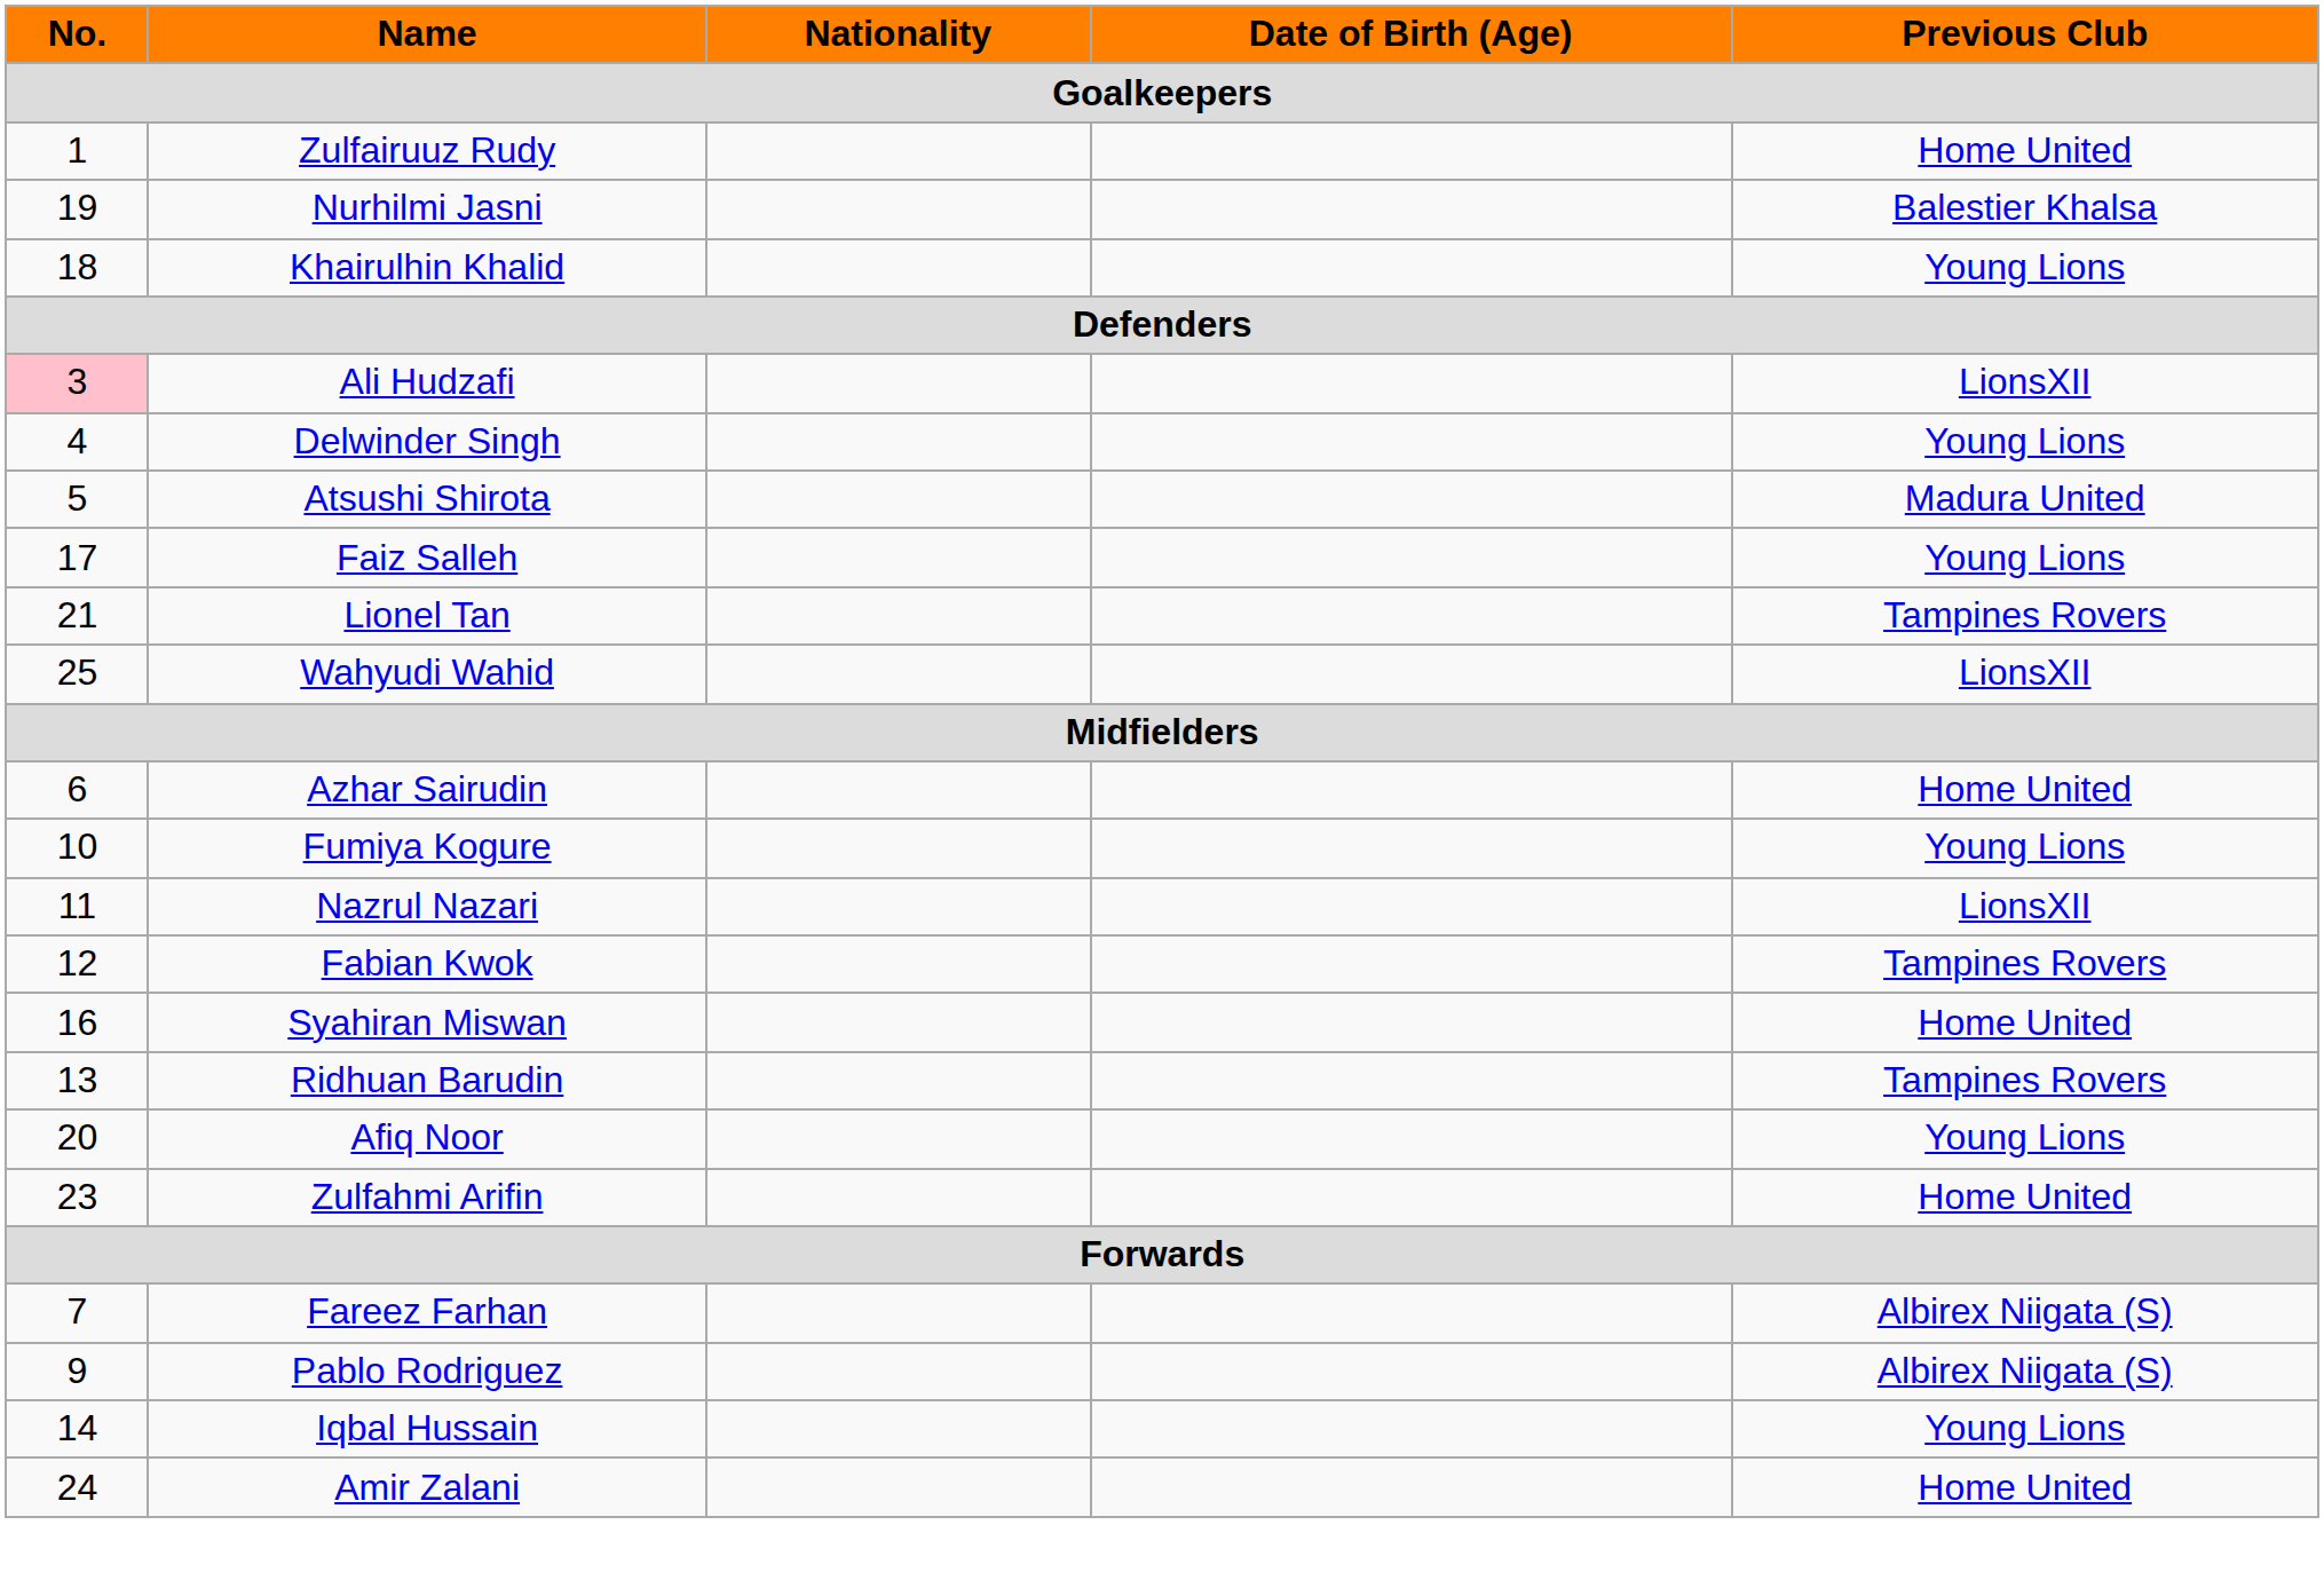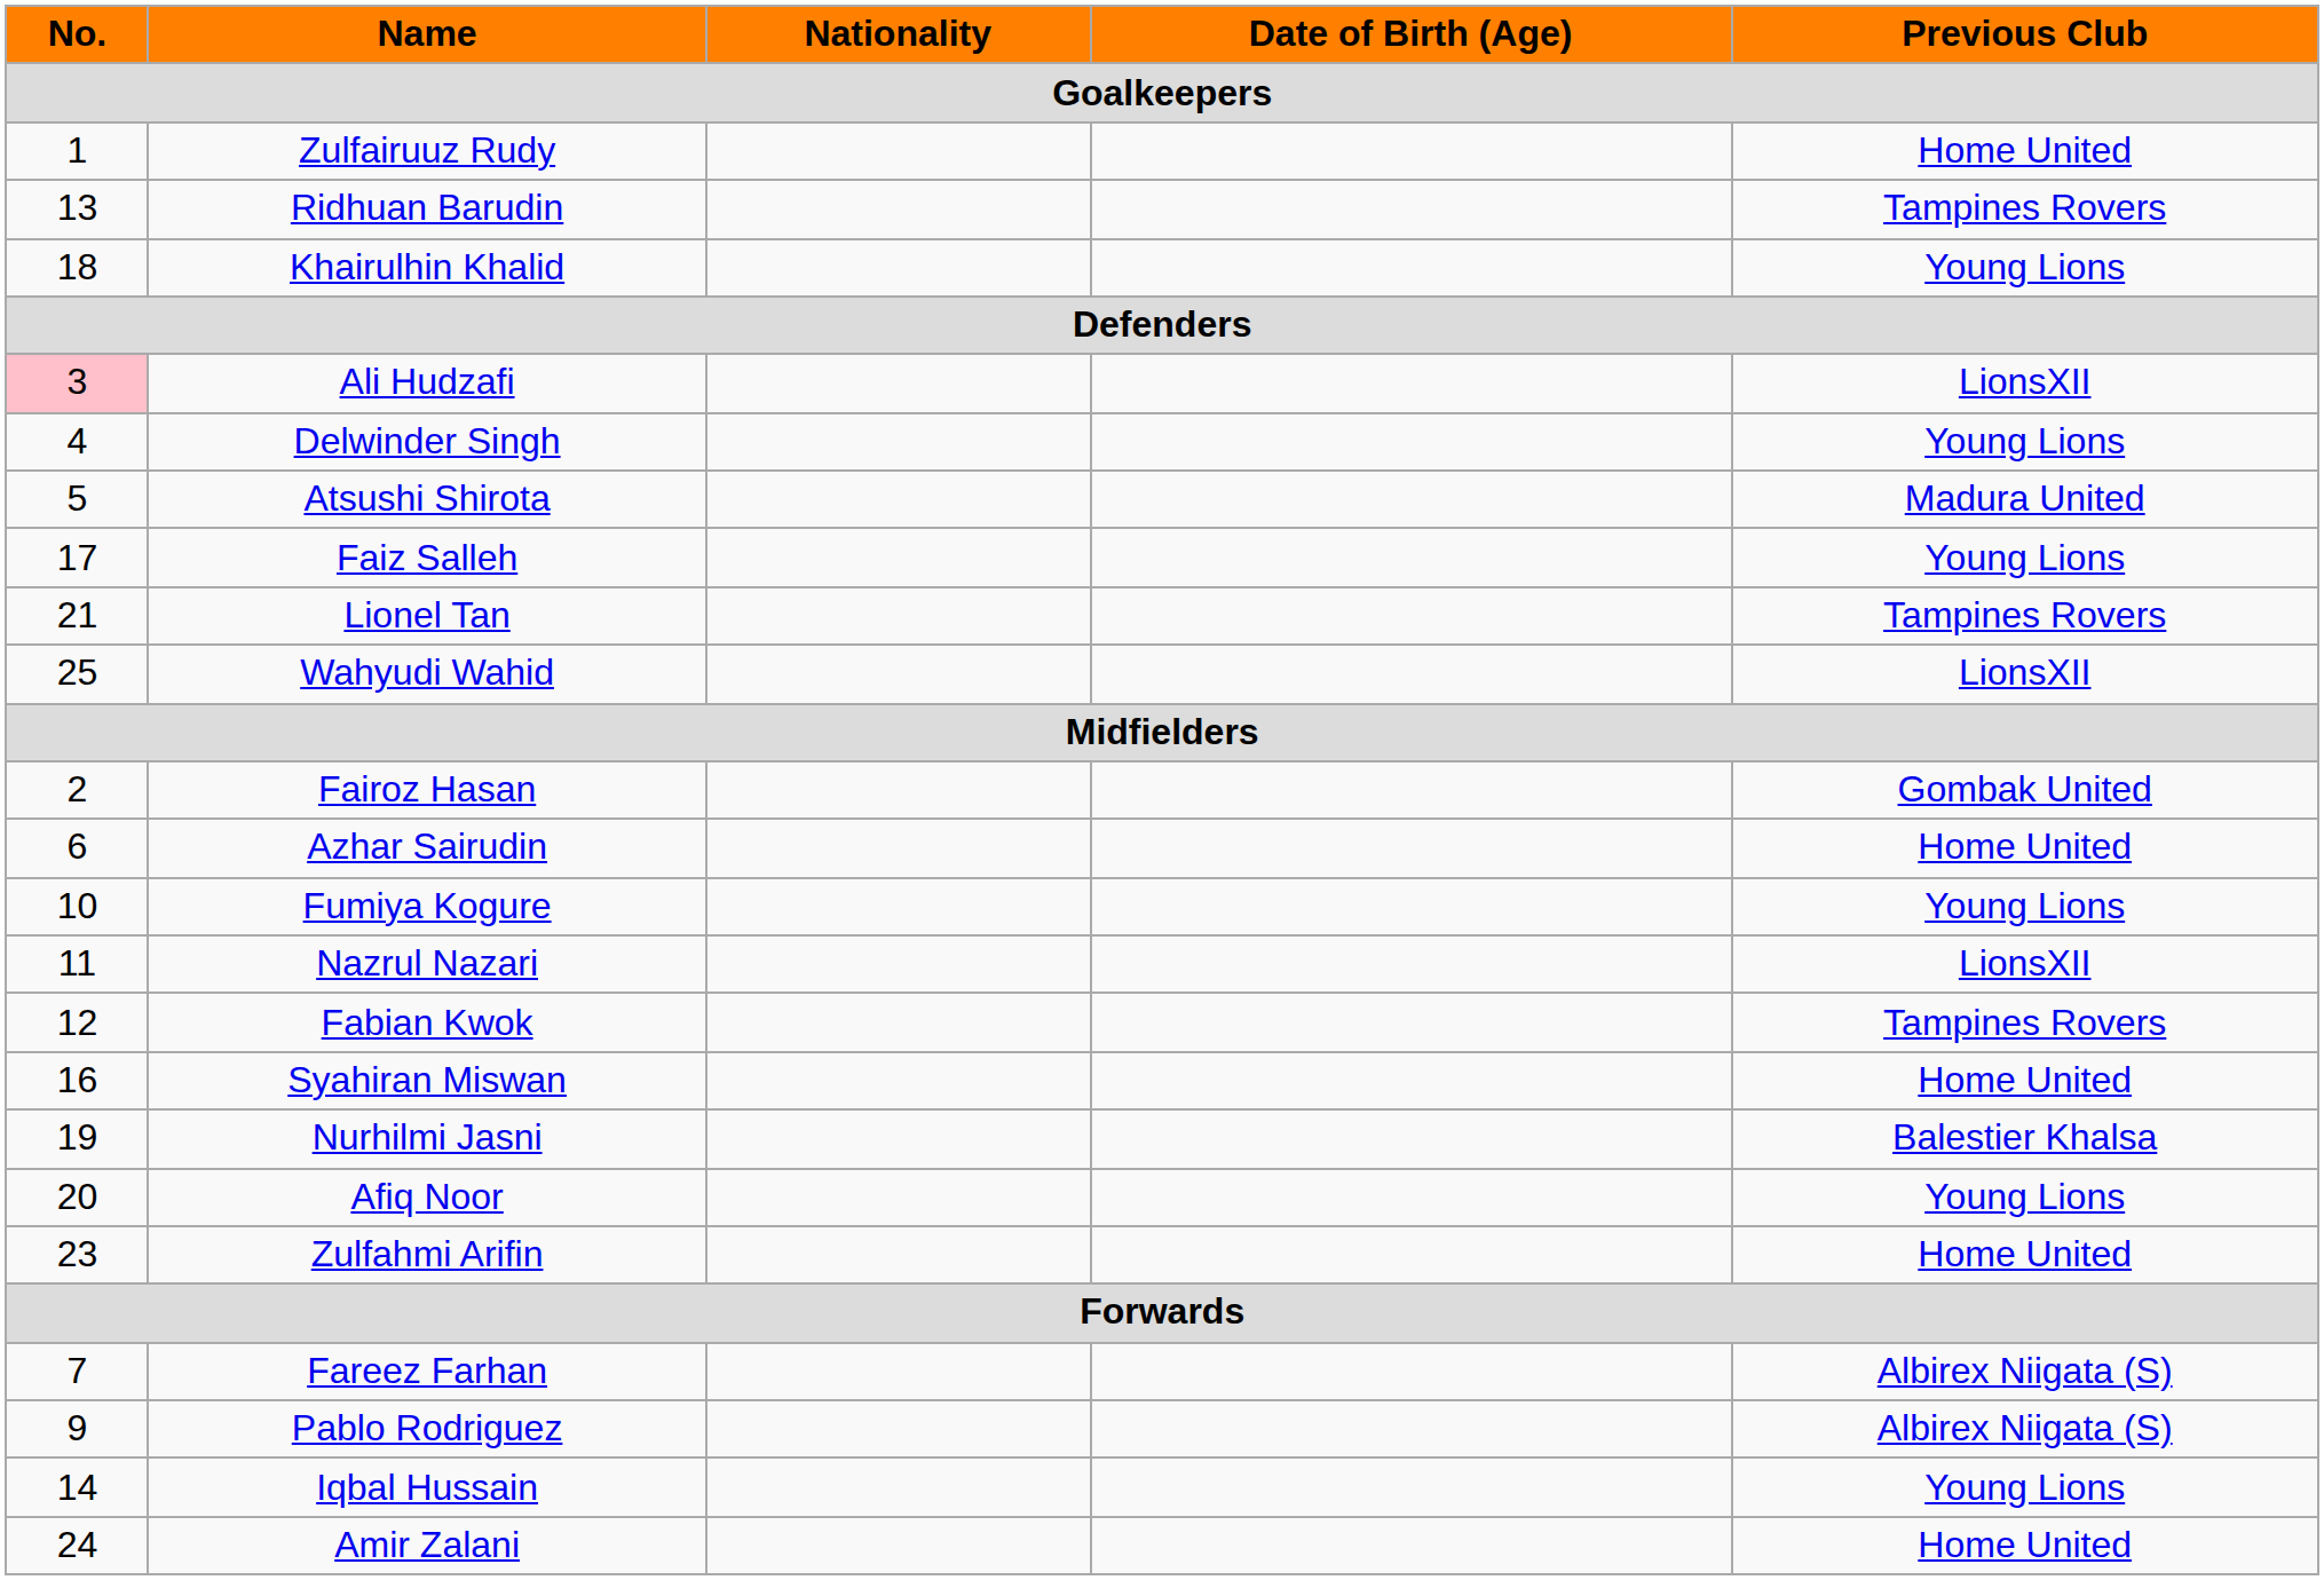rows swapped: Ridhuan Barudin <-> Nurhilmi Jasni
+ row: 2 | Fairoz Hasan | Gombak United
